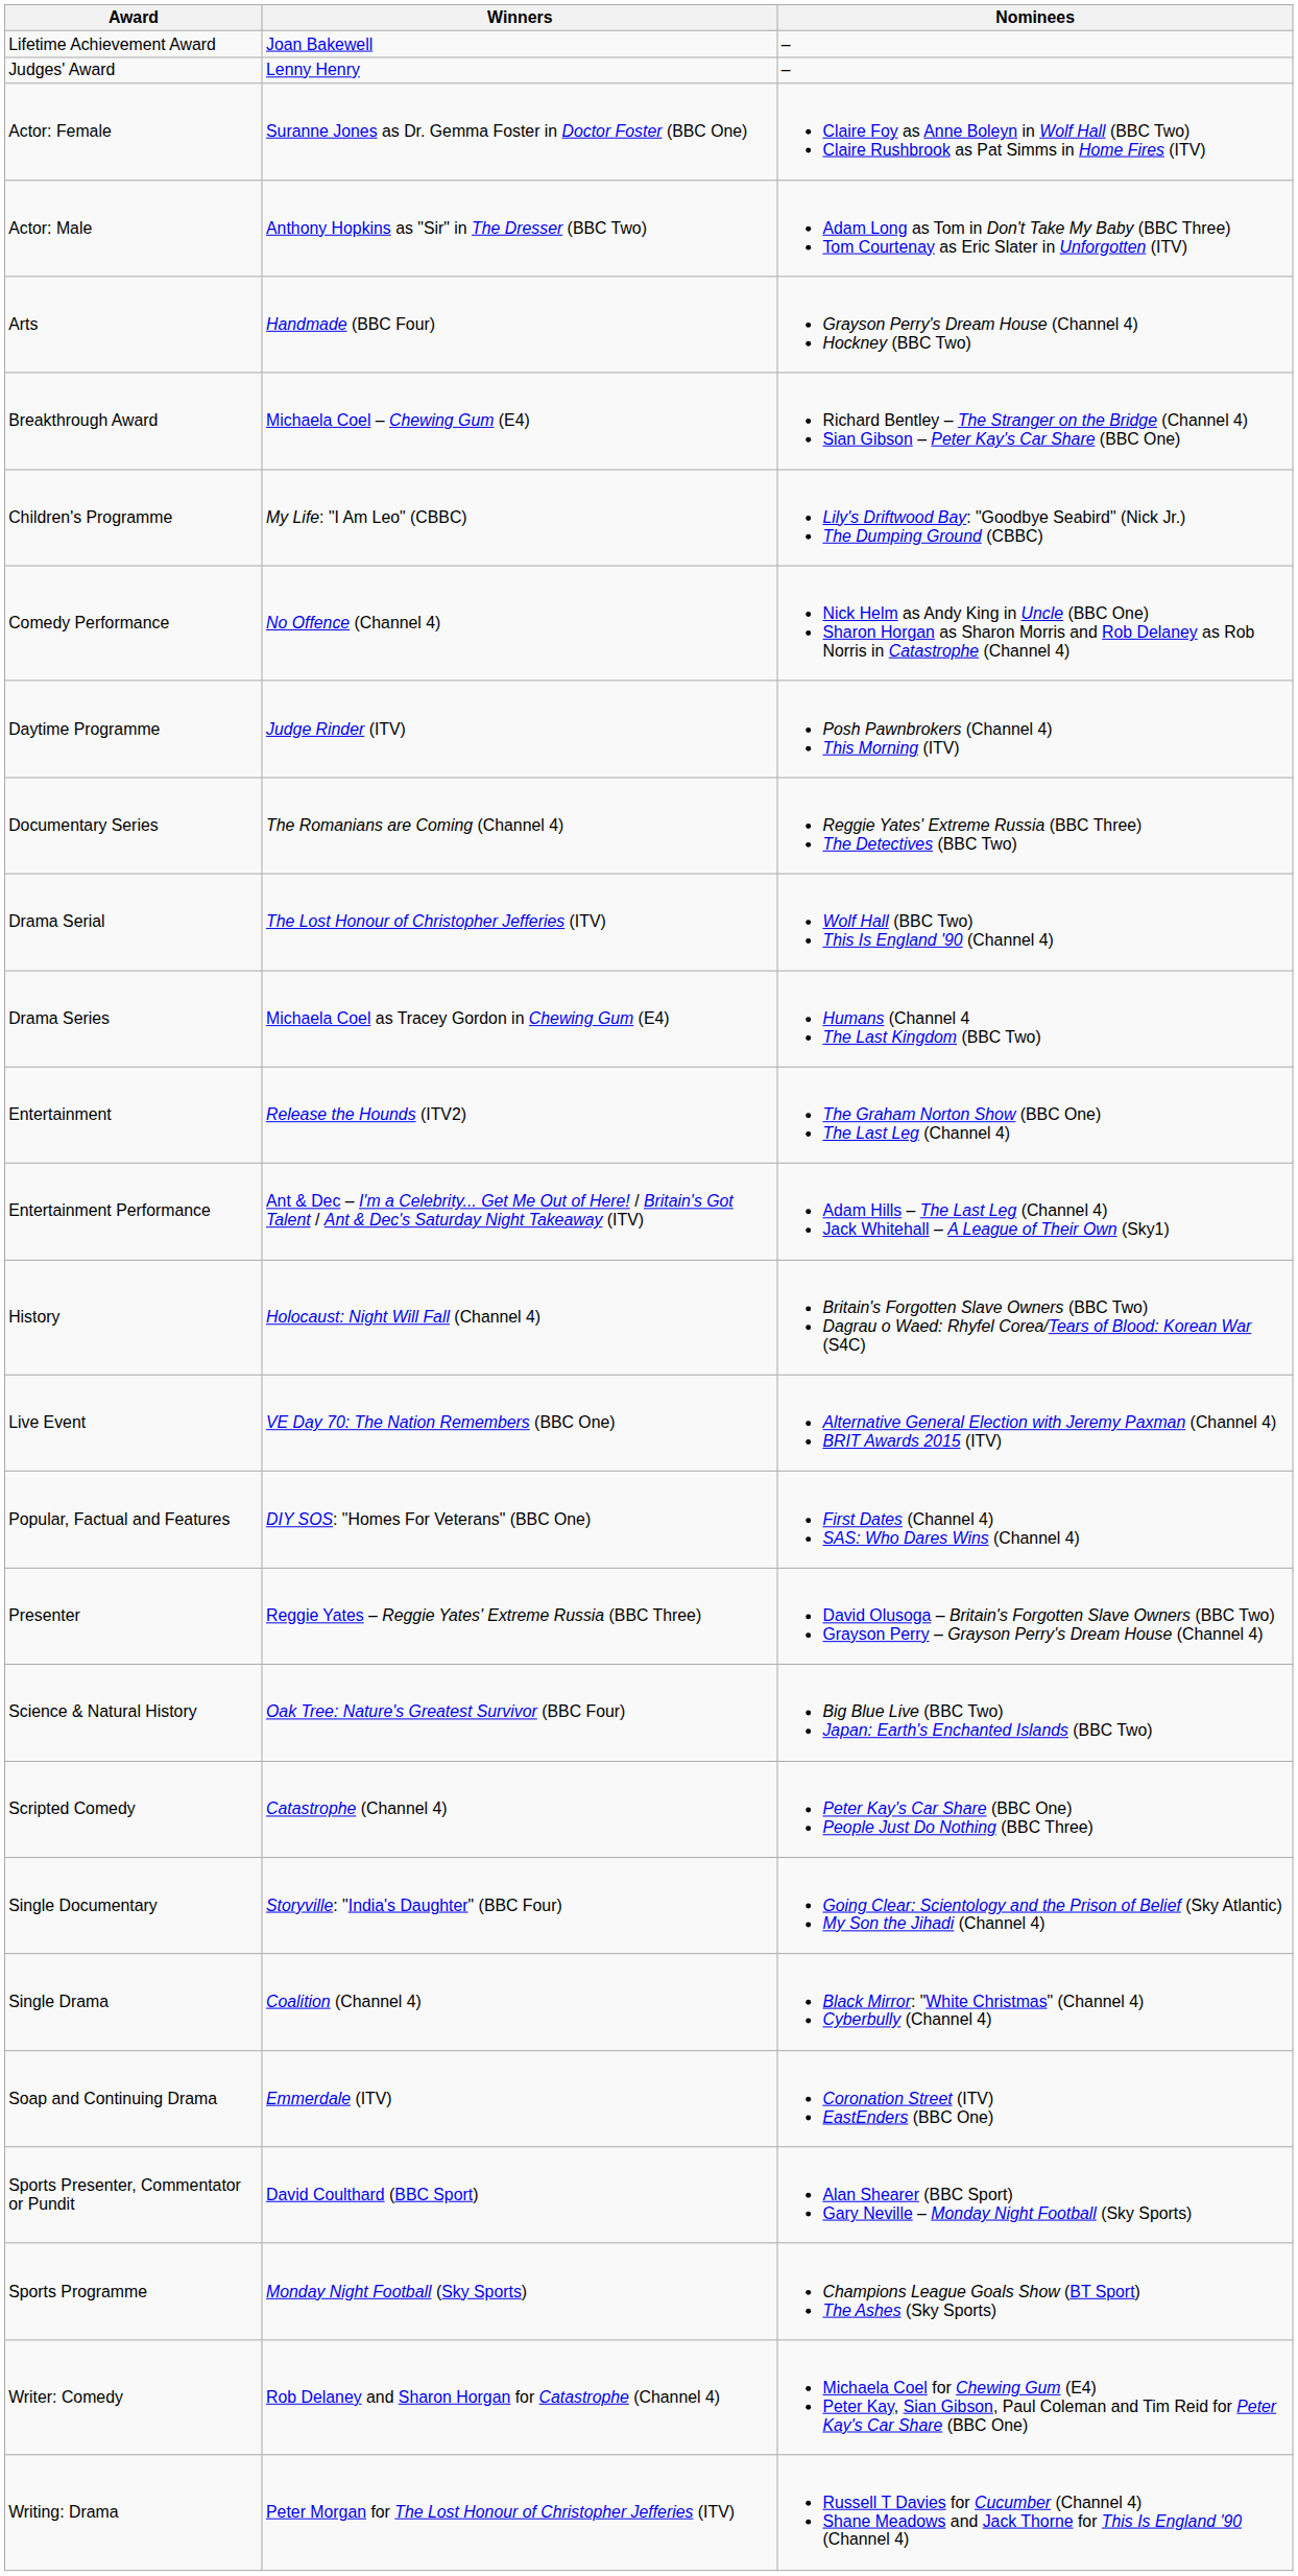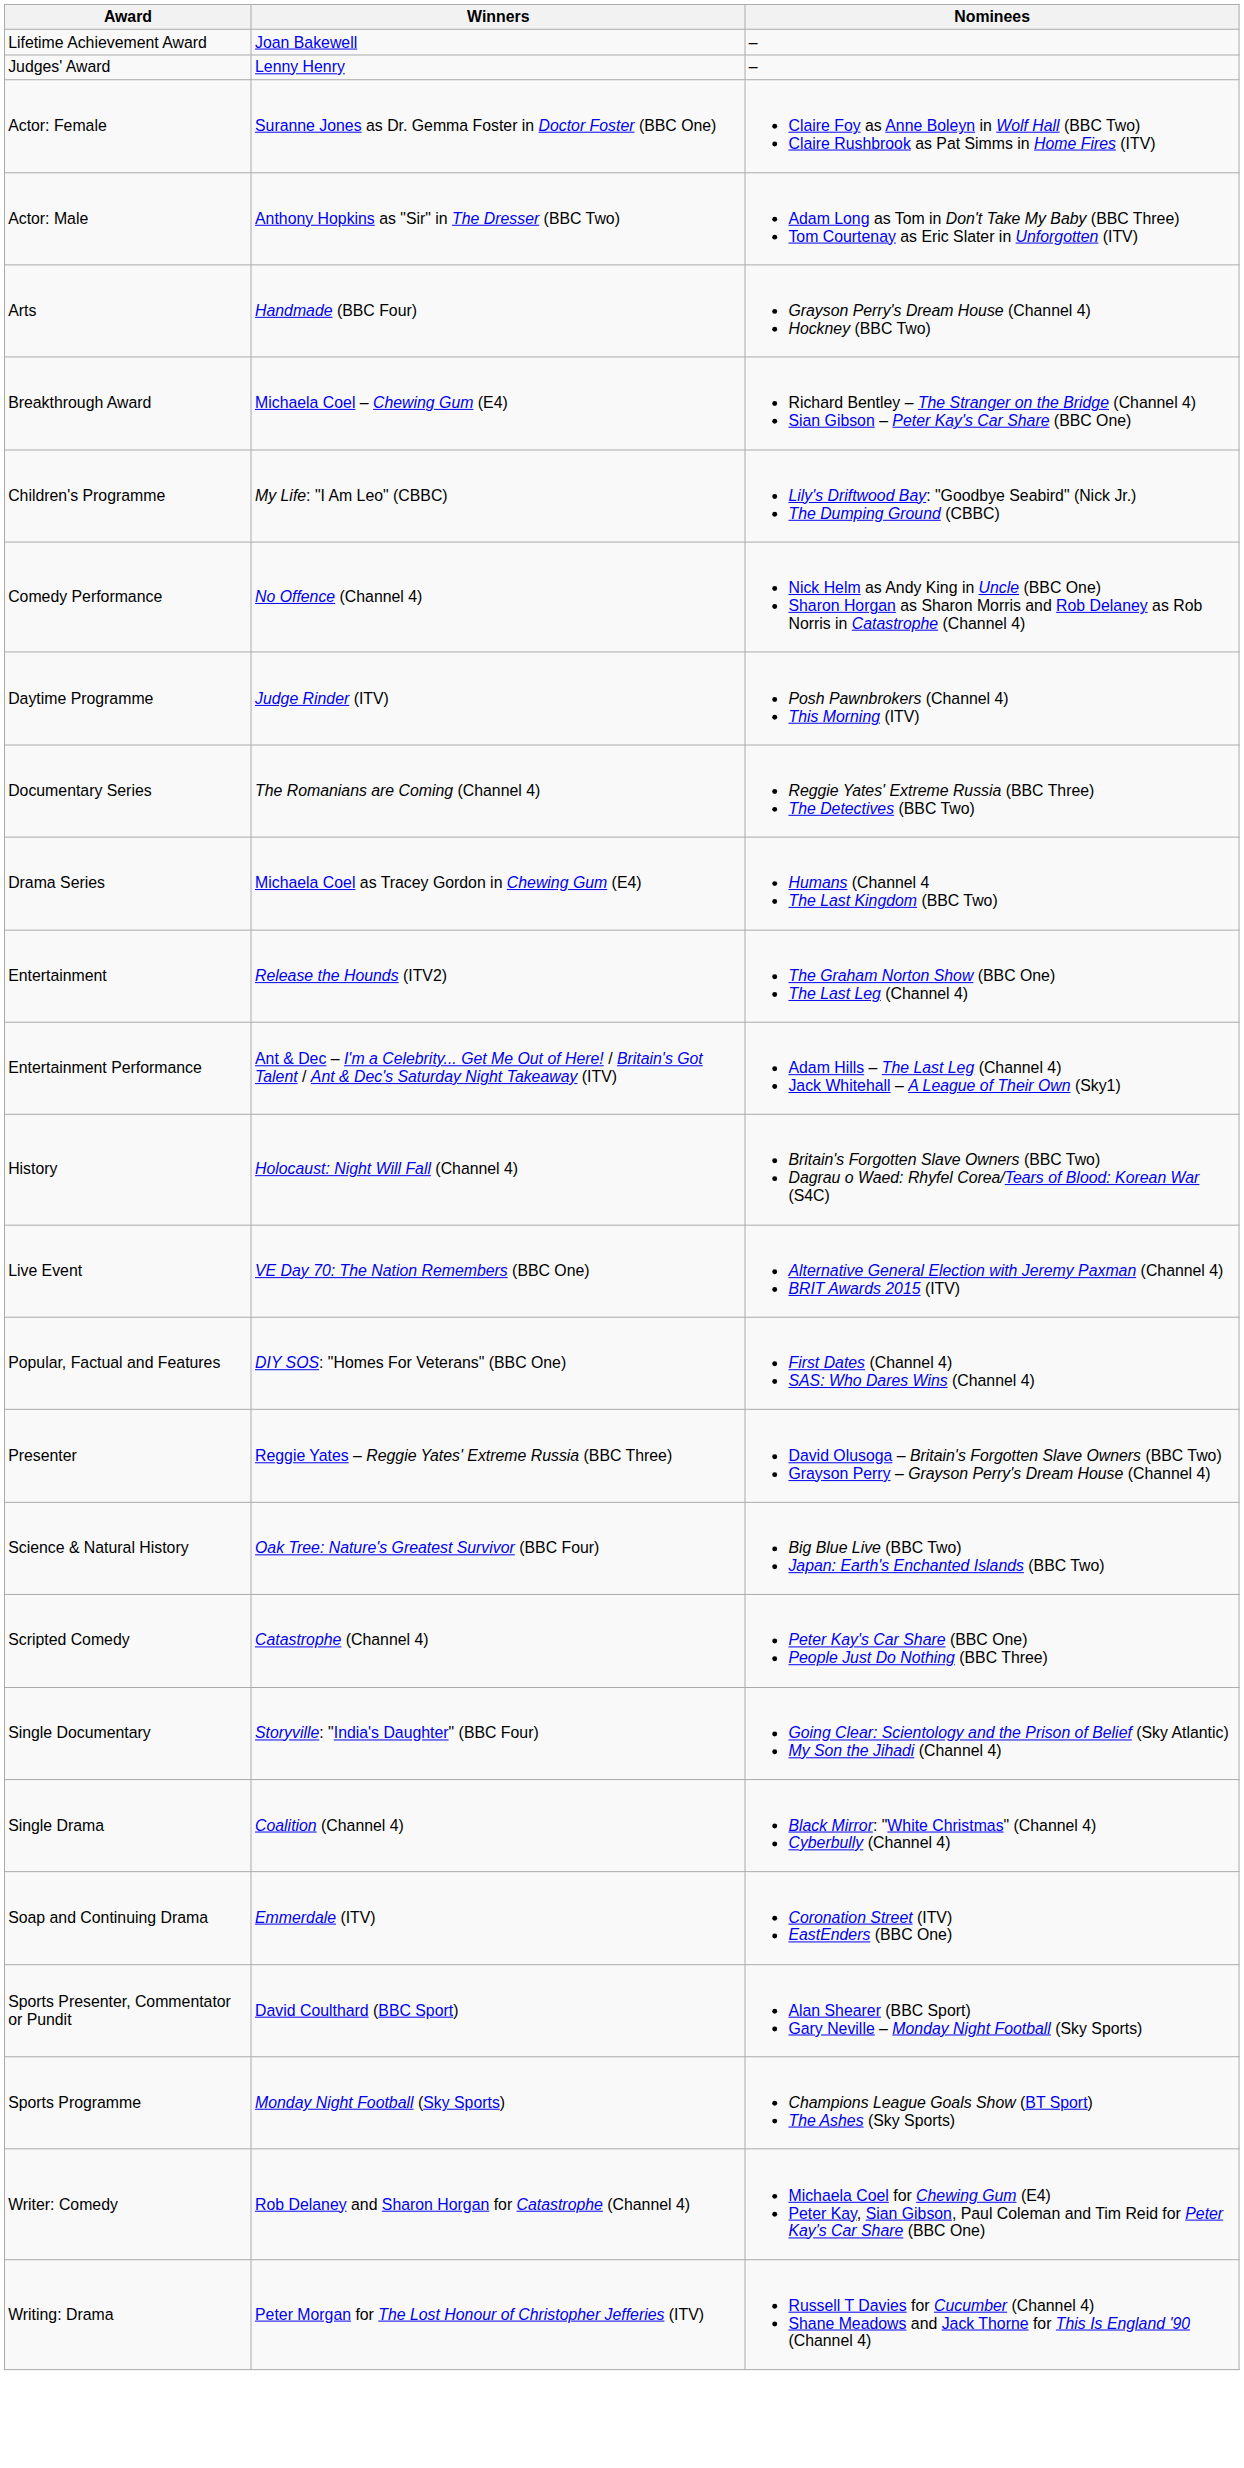- row: Drama Serial | The Lost Honour of Christopher Jefferies (ITV) | Wolf Hall (BBC Two) This Is England '90 (Channel 4)
